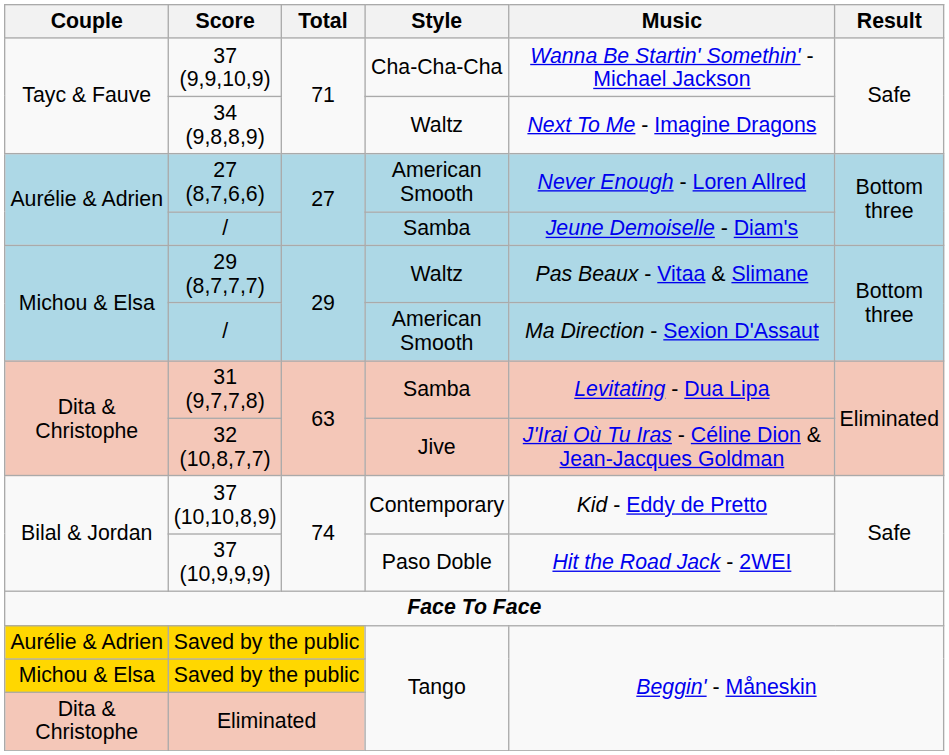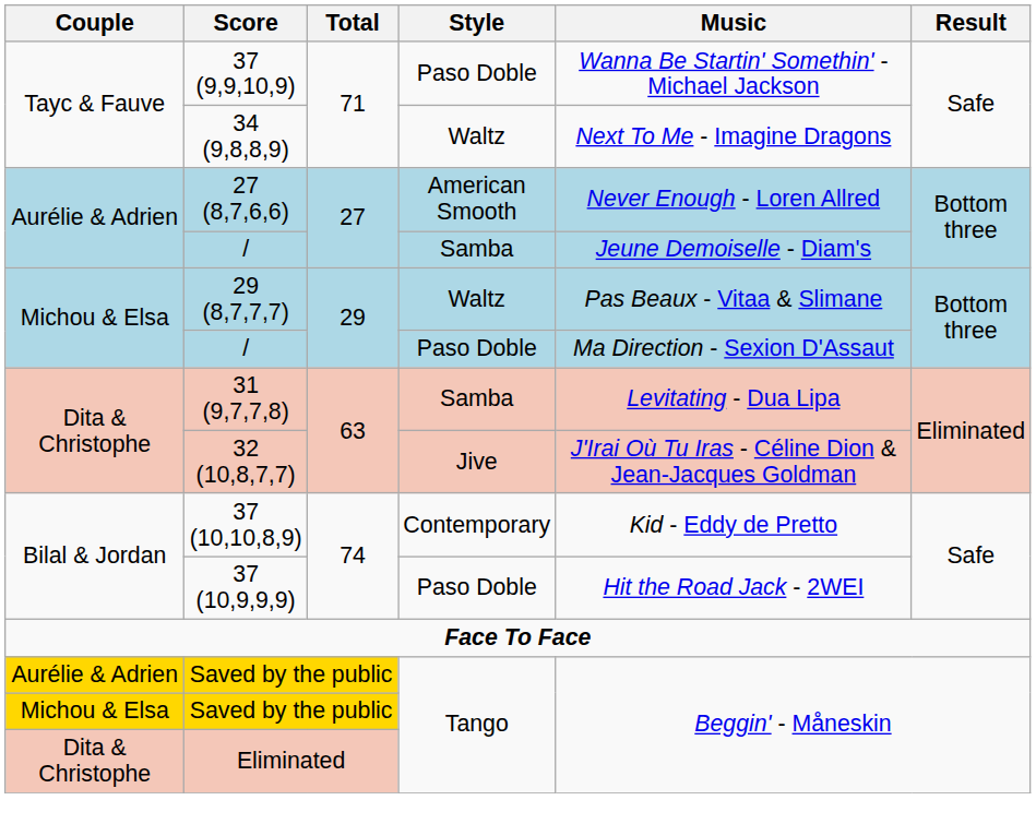37 (9,9,10,9) | Style: Cha-Cha-Cha -> Paso Doble
Michou & Elsa / / | Style: American Smooth -> Paso Doble
